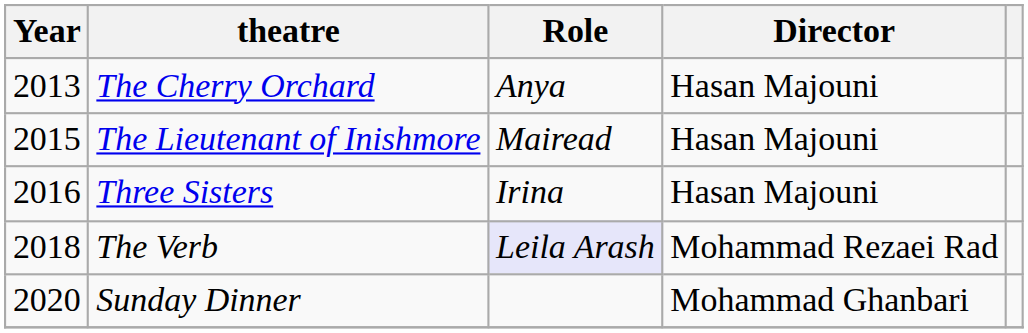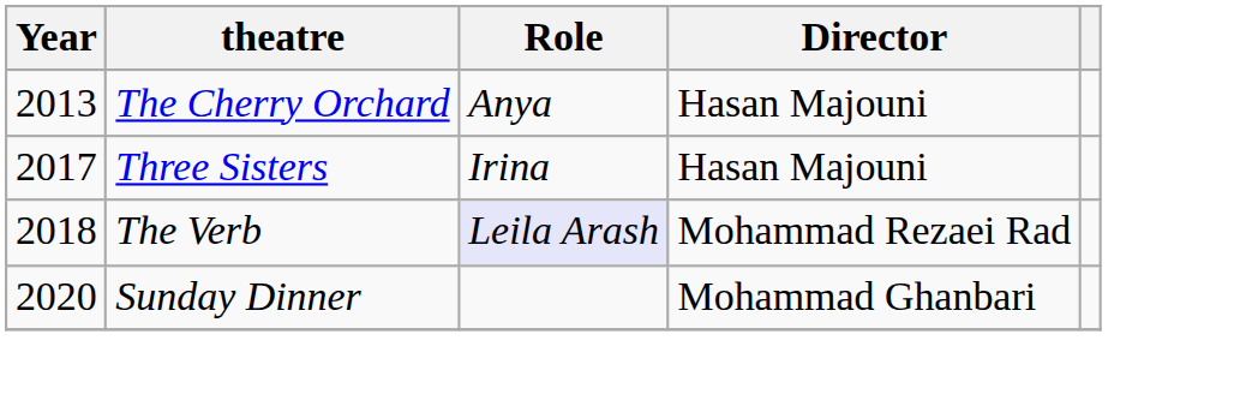- row: 2015 | The Lieutenant of Inishmore | Mairead | Hasan Majouni
Three Sisters | Year: 2016 -> 2017
